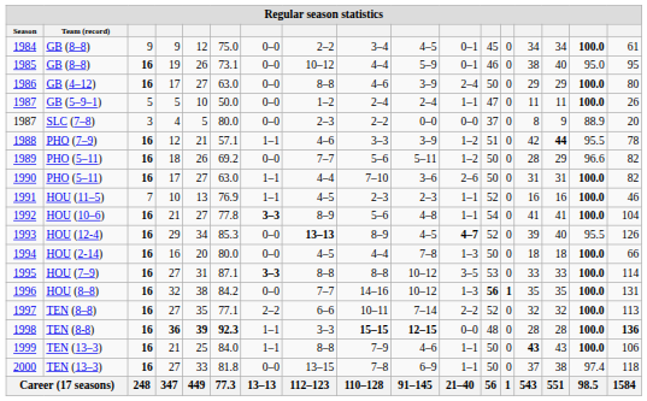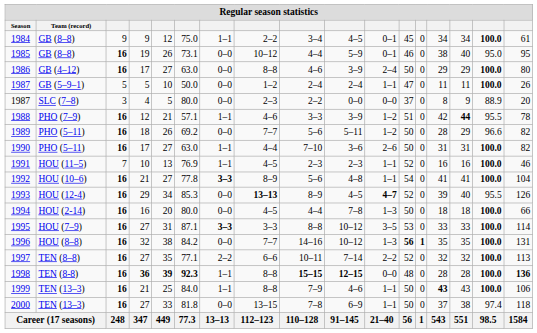1984 | column 7: 0–0 -> 1–1
1995 | column 8: 8–8 -> 3–3
1998 | column 8: 3–3 -> 8–8
